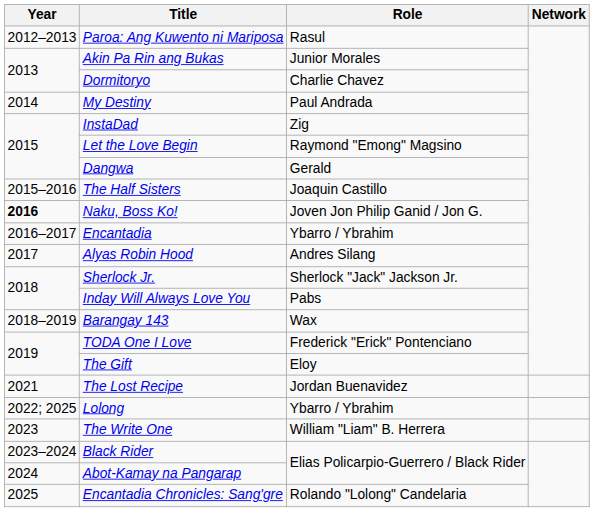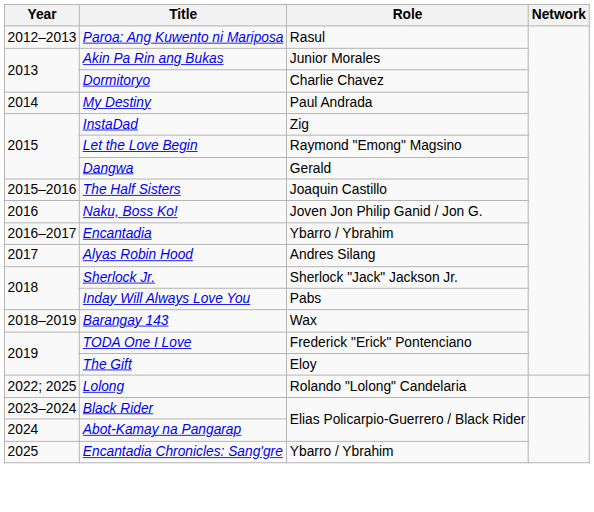Naku, Boss Ko! | Year: bold -> normal
- row: 2021 | The Lost Recipe | Jordan Buenavidez
Lolong | Role: Ybarro / Ybrahim -> Rolando "Lolong" Candelaria
- row: 2023 | The Write One | William "Liam" B. Herrera
Encantadia Chronicles: Sang'gre | Role: Rolando "Lolong" Candelaria -> Ybarro / Ybrahim
